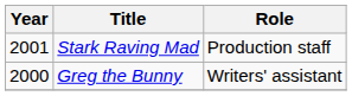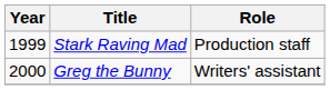Stark Raving Mad | Year: 2001 -> 1999
